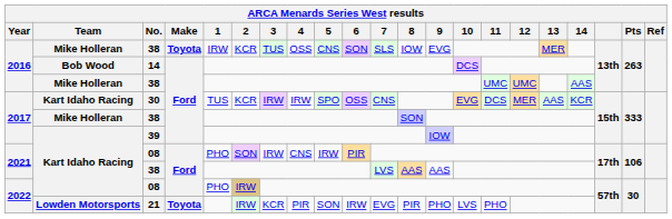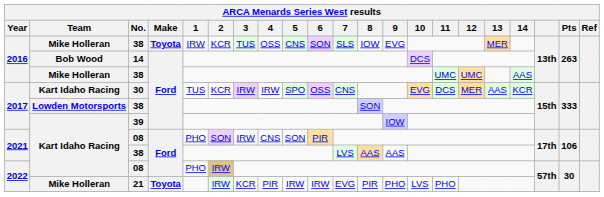2017 / 38 | Team: Mike Holleran -> Lowden Motorsports
2021 / 08 | 5: IRW -> SON
21 | Team: Lowden Motorsports -> Mike Holleran
21 | 5: SON -> IRW
